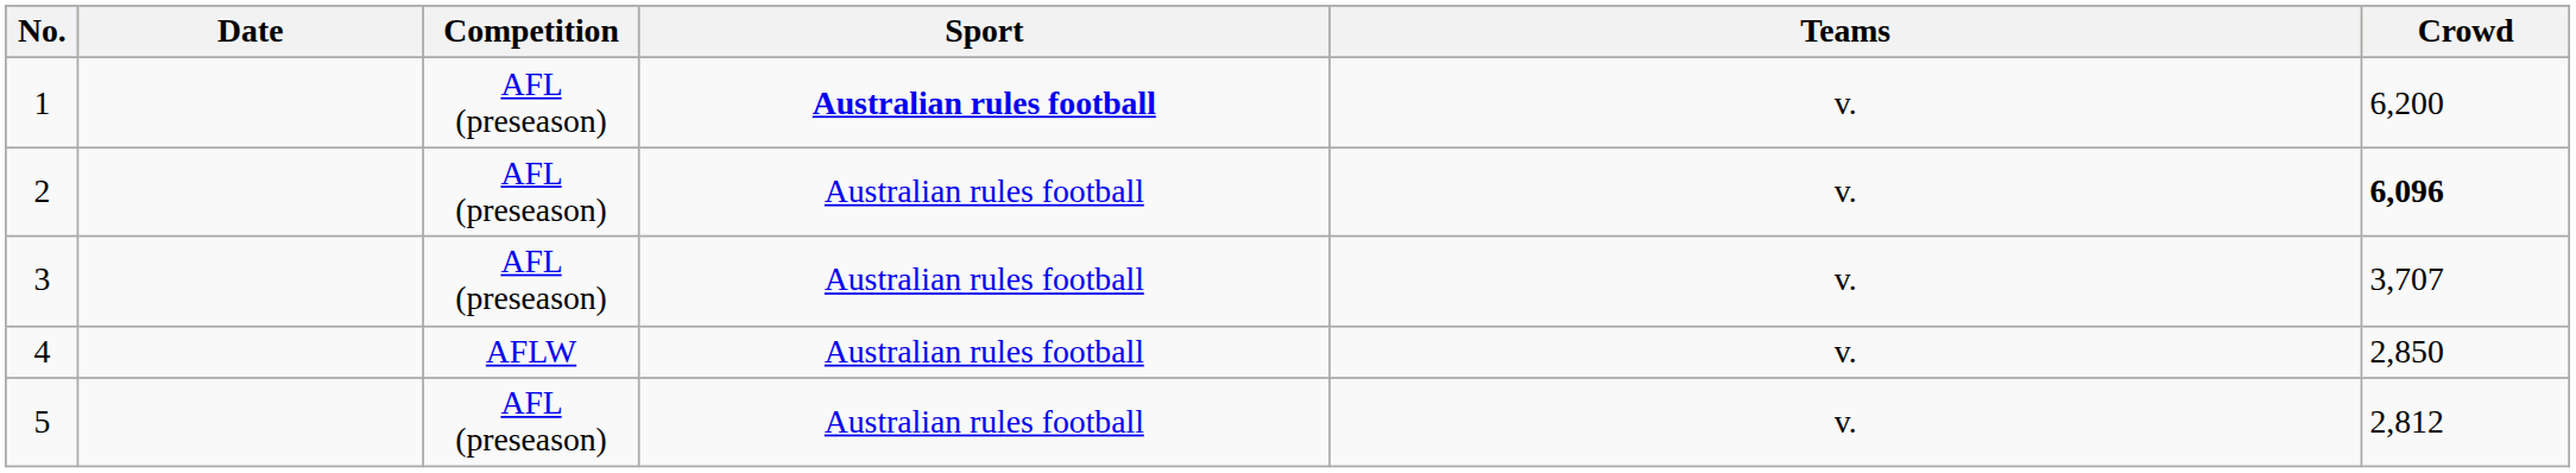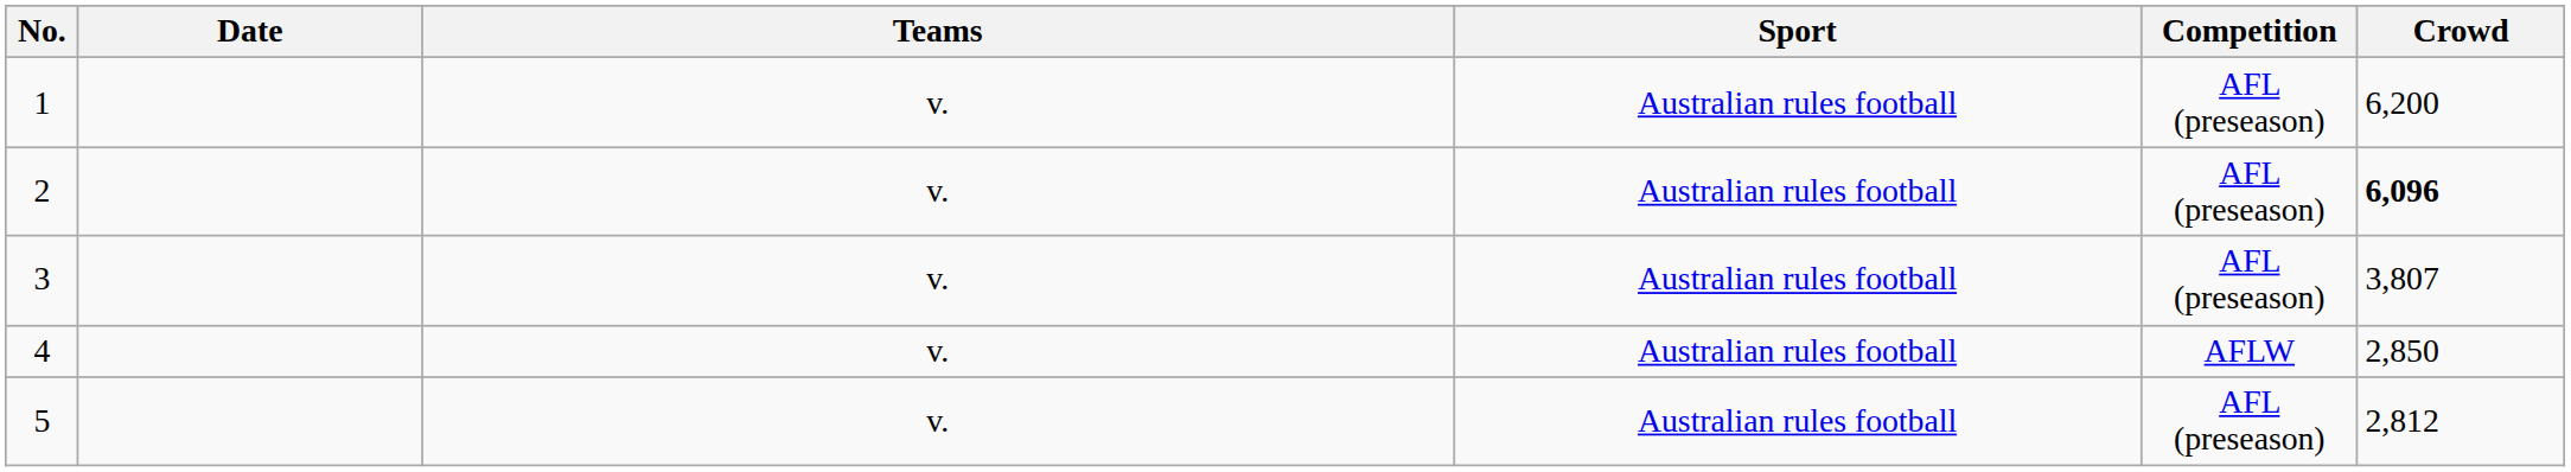columns swapped: Teams <-> Competition
1 | Sport: bold -> normal
3 | Crowd: 3,707 -> 3,807
